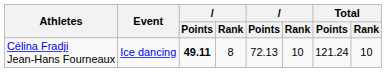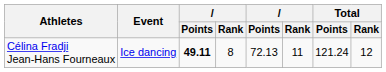Célina Fradji Jean-Hans Fourneaux | column 6: 10 -> 11
Célina Fradji Jean-Hans Fourneaux | Total / Rank: 10 -> 12
